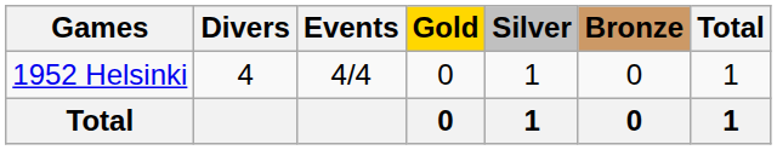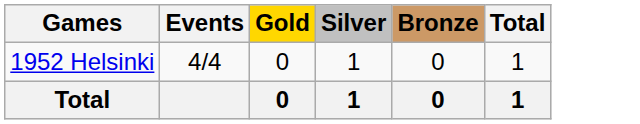- column: Divers | 4
